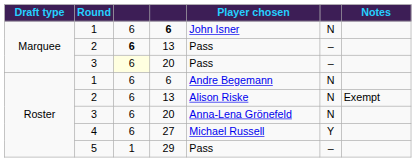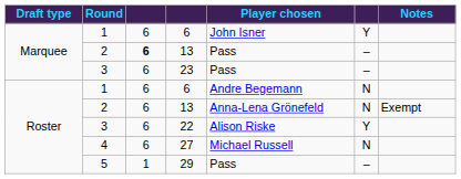Marquee / 1 | column 4: bold -> normal
Marquee / 1 | column 6: N -> Y
Marquee / 3 | column 3: lightyellow background -> no background
Marquee / 3 | column 4: 20 -> 23
Roster / 2 | Player chosen: Alison Riske -> Anna-Lena Grönefeld
Roster / 3 | column 4: 20 -> 22
Roster / 3 | Player chosen: Anna-Lena Grönefeld -> Alison Riske
Roster / 3 | column 6: N -> Y
4 | column 6: Y -> N
